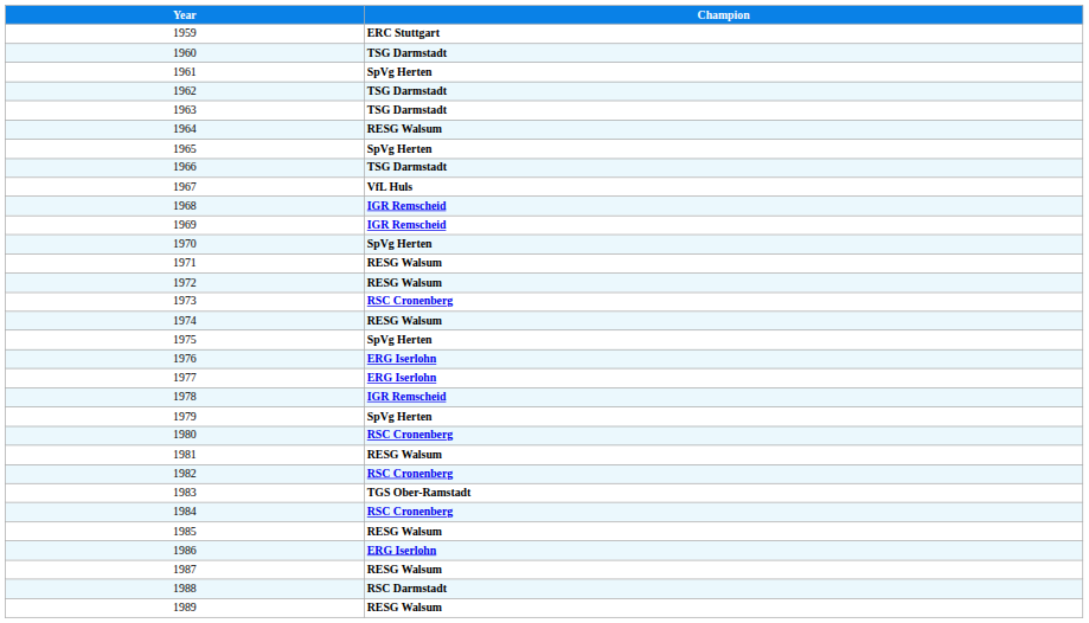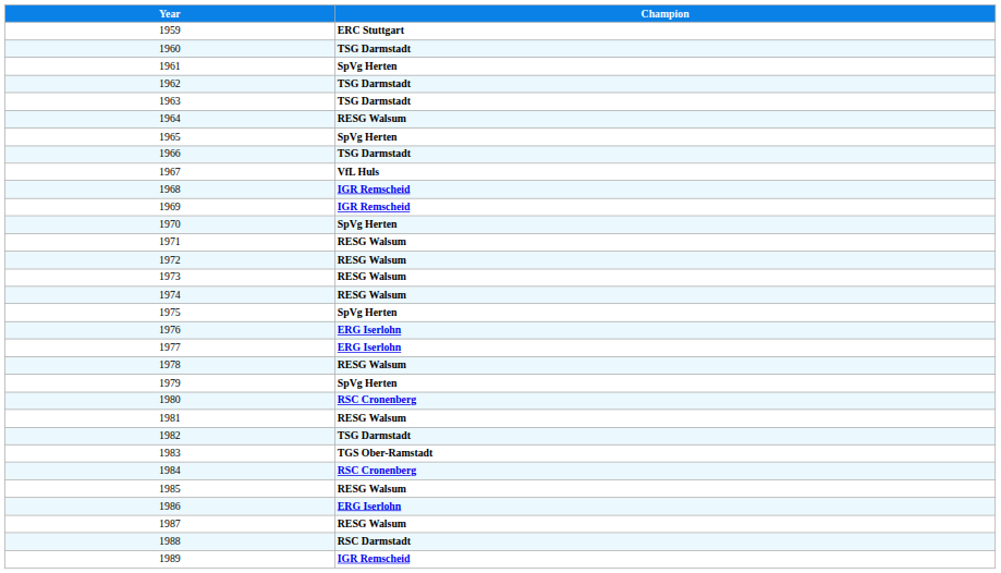1973 | Champion: RSC Cronenberg -> RESG Walsum
1978 | Champion: IGR Remscheid -> RESG Walsum
1982 | Champion: RSC Cronenberg -> TSG Darmstadt
1989 | Champion: RESG Walsum -> IGR Remscheid
